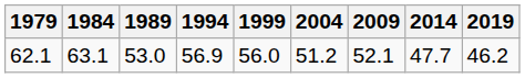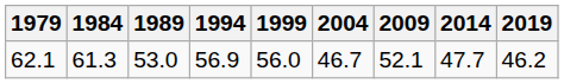62.1 | 1984: 63.1 -> 61.3
62.1 | 2004: 51.2 -> 46.7
